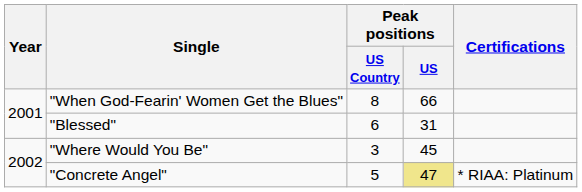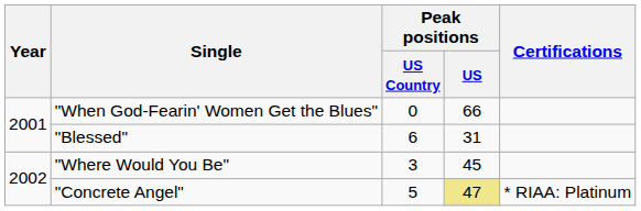"When God-Fearin' Women Get the Blues" | Peak positions / US Country: 8 -> 0
